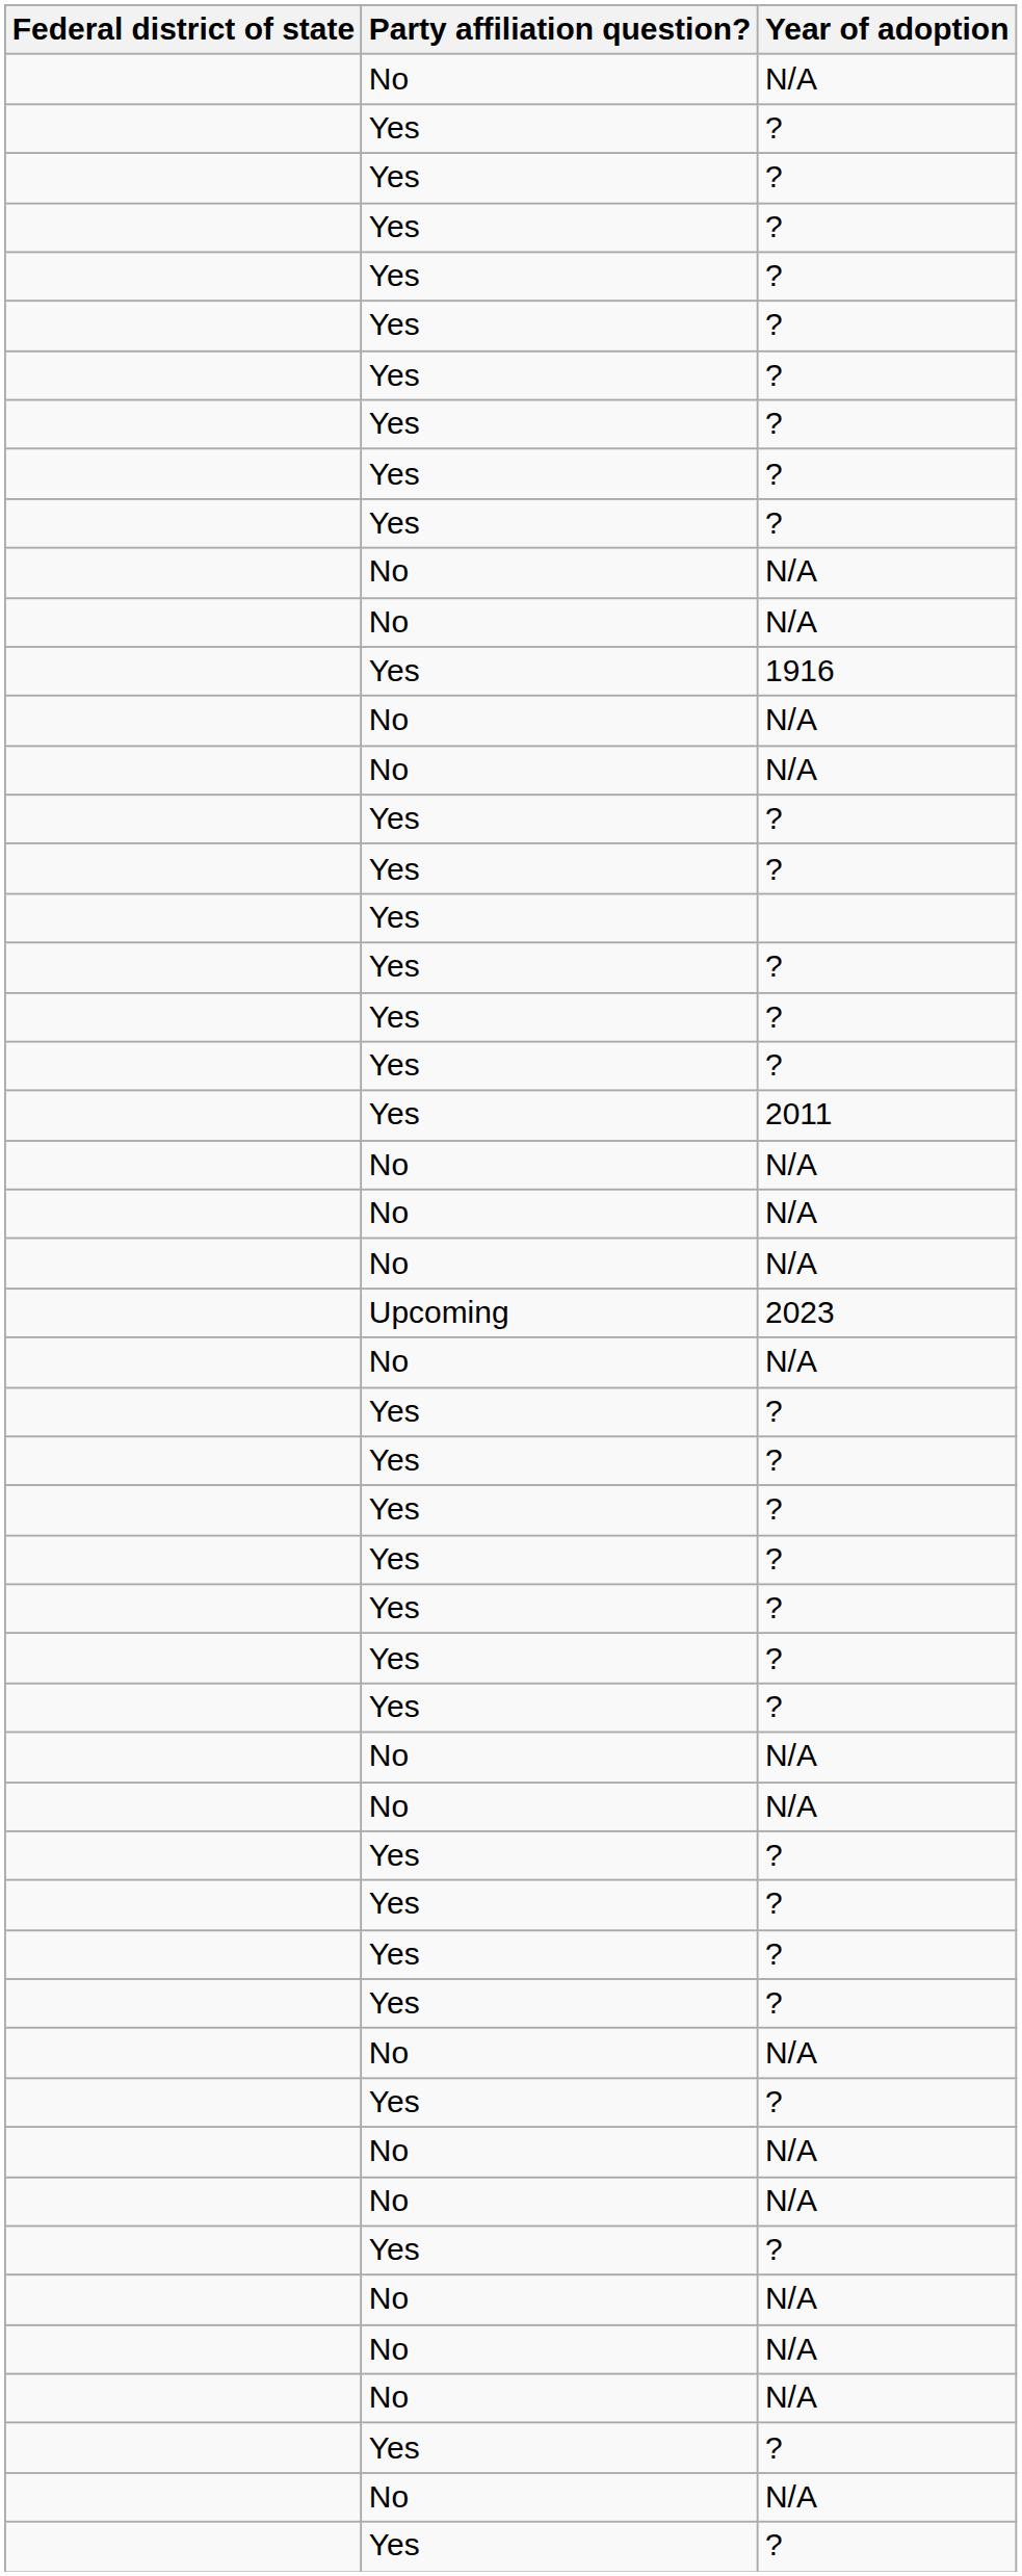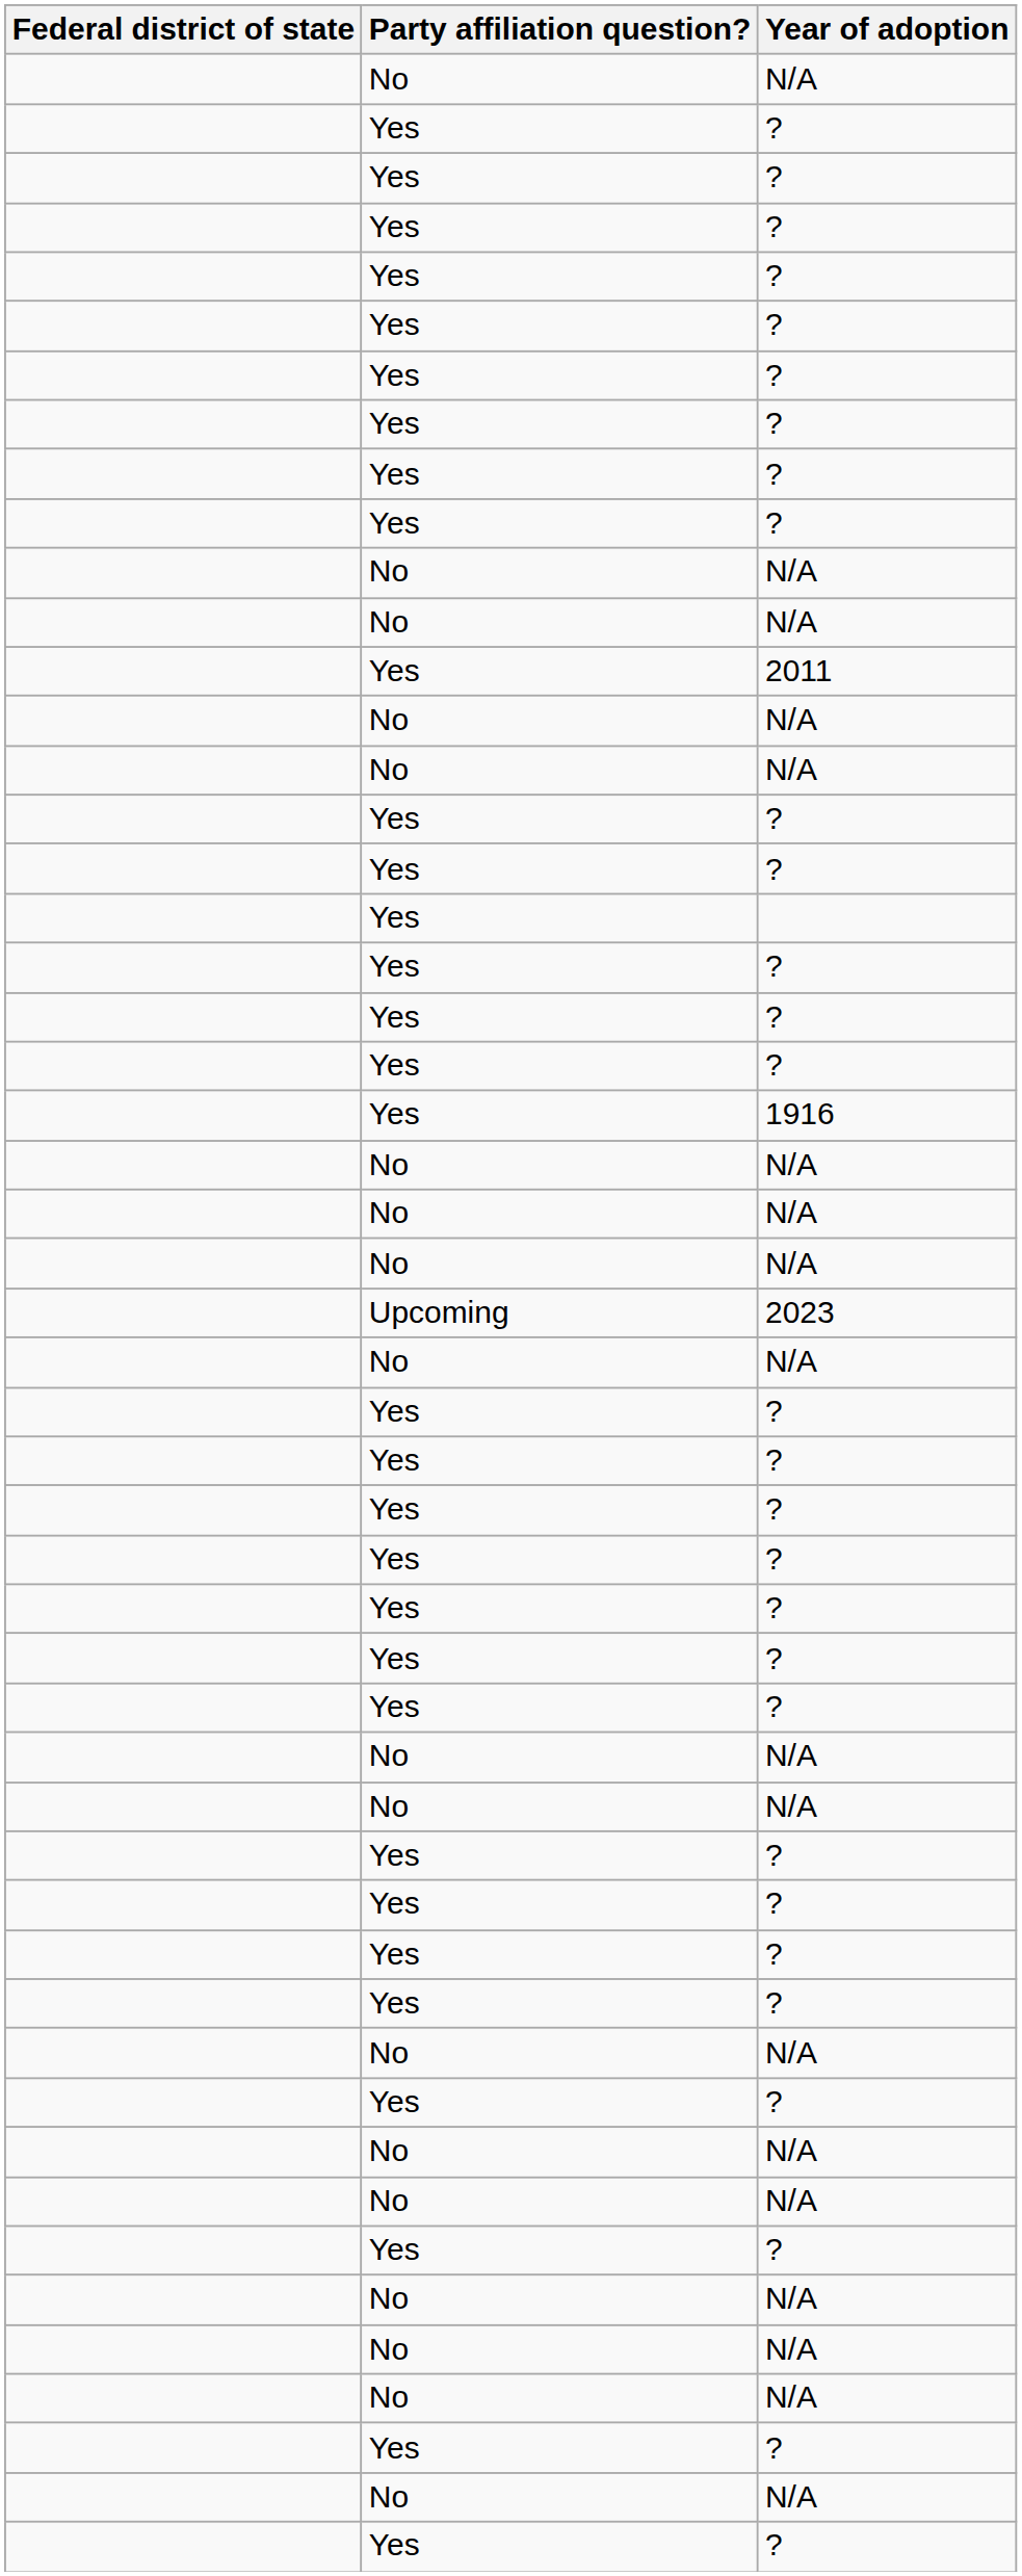rows swapped: 2011 <-> 1916
